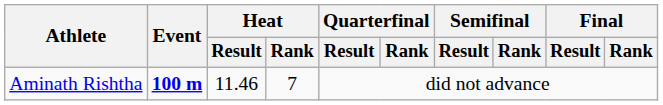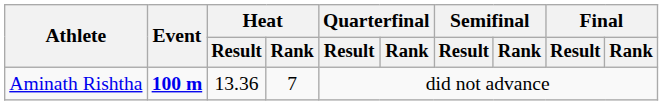Aminath Rishtha | Heat / Result: 11.46 -> 13.36
